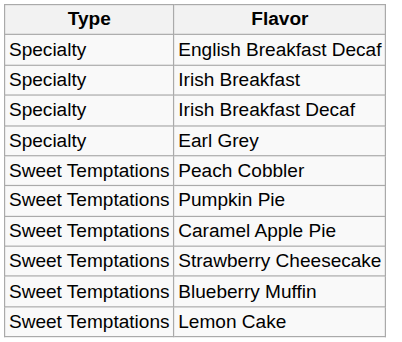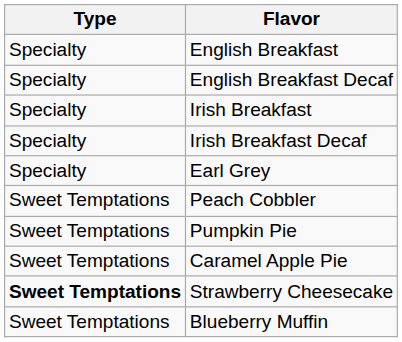+ row: Specialty | English Breakfast
Strawberry Cheesecake | Type: normal -> bold
- row: Sweet Temptations | Lemon Cake
